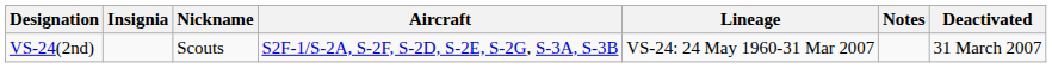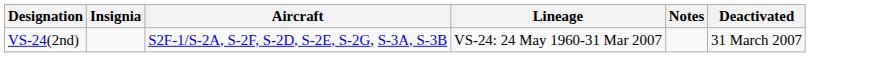- column: Nickname | Scouts
